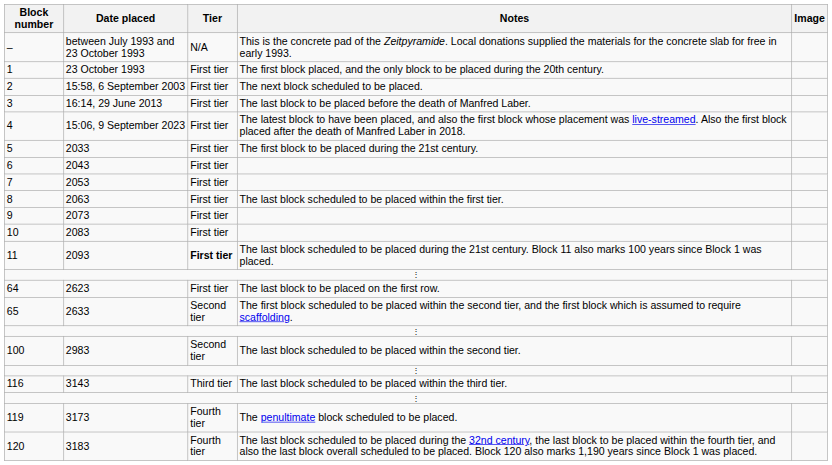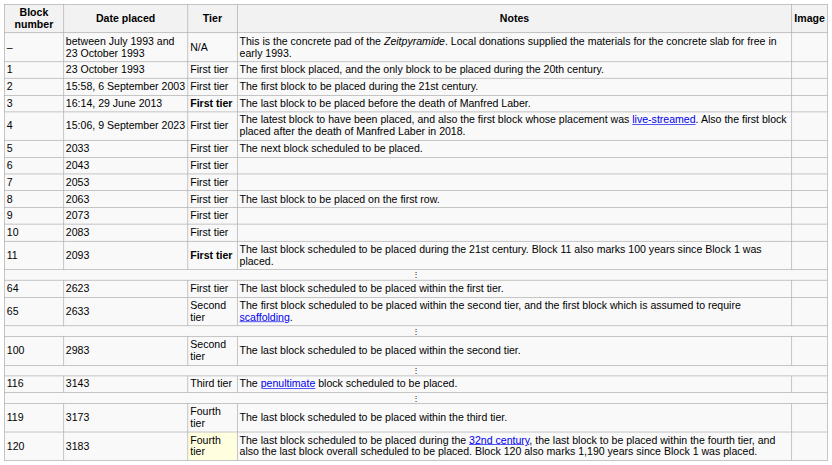2 | Notes: The next block scheduled to be placed. -> The first block to be placed during the 21st century.
3 | Tier: normal -> bold
5 | Notes: The first block to be placed during the 21st century. -> The next block scheduled to be placed.
8 | Notes: The last block scheduled to be placed within the first tier. -> The last block to be placed on the first row.
64 | Notes: The last block to be placed on the first row. -> The last block scheduled to be placed within the first tier.
116 | Notes: The last block scheduled to be placed within the third tier. -> The penultimate block scheduled to be placed.
119 | Notes: The penultimate block scheduled to be placed. -> The last block scheduled to be placed within the third tier.
120 | Tier: no background -> lightyellow background
